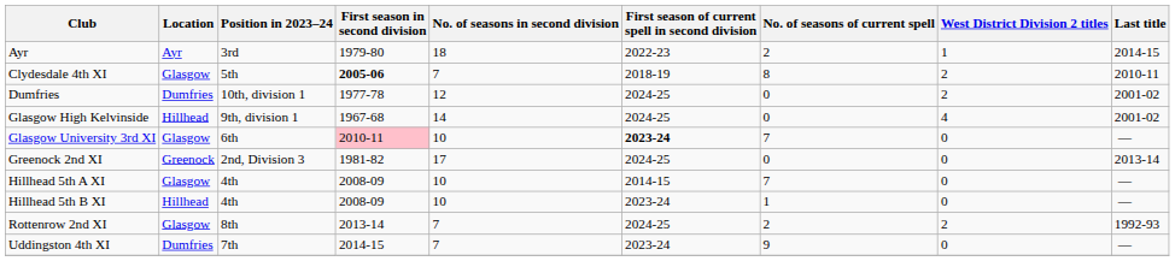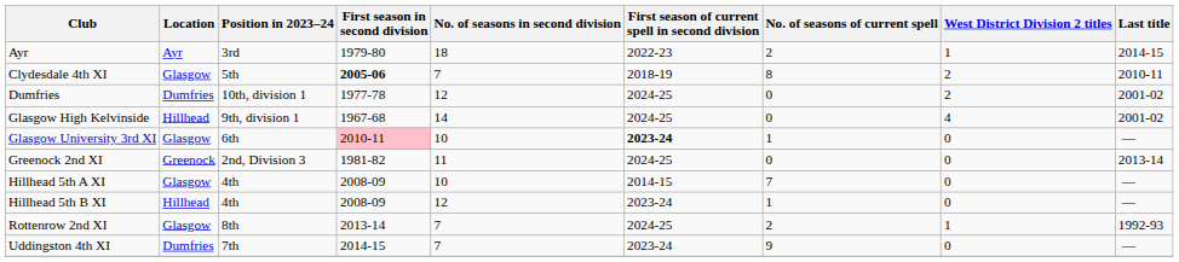Glasgow University 3rd XI | No. of seasons of current spell: 7 -> 1
Greenock 2nd XI | No. of seasons in second division: 17 -> 11
Hillhead 5th B XI | No. of seasons in second division: 10 -> 12
Rottenrow 2nd XI | West District Division 2 titles: 2 -> 1
